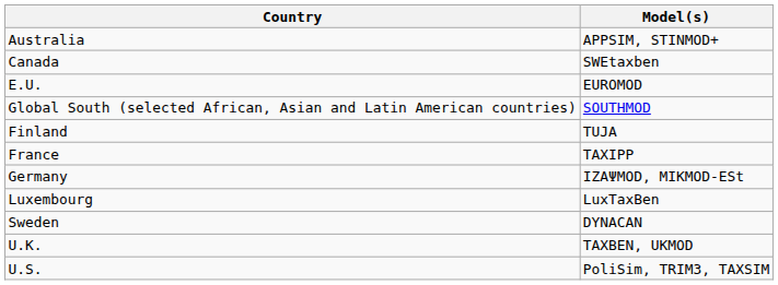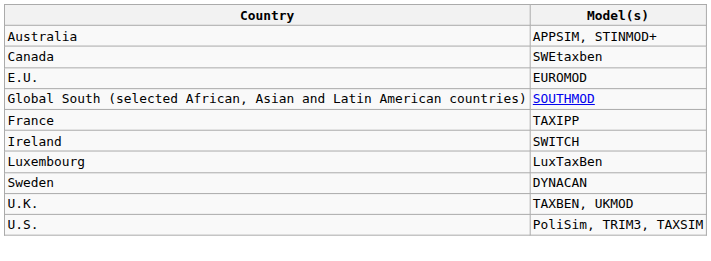- row: Finland | TUJA
- row: Germany | IZAΨMOD, MIKMOD-ESt
+ row: Ireland | SWITCH
